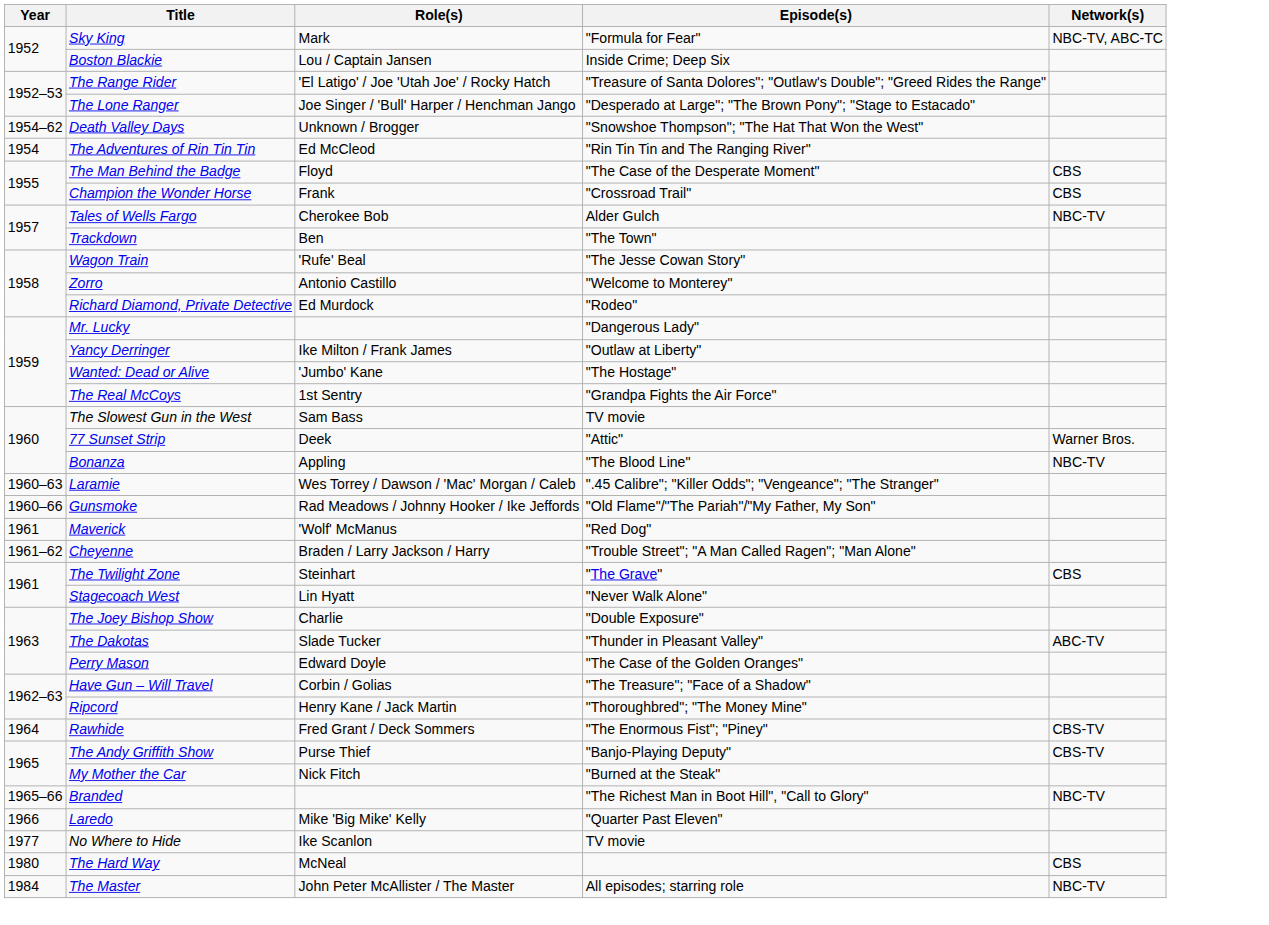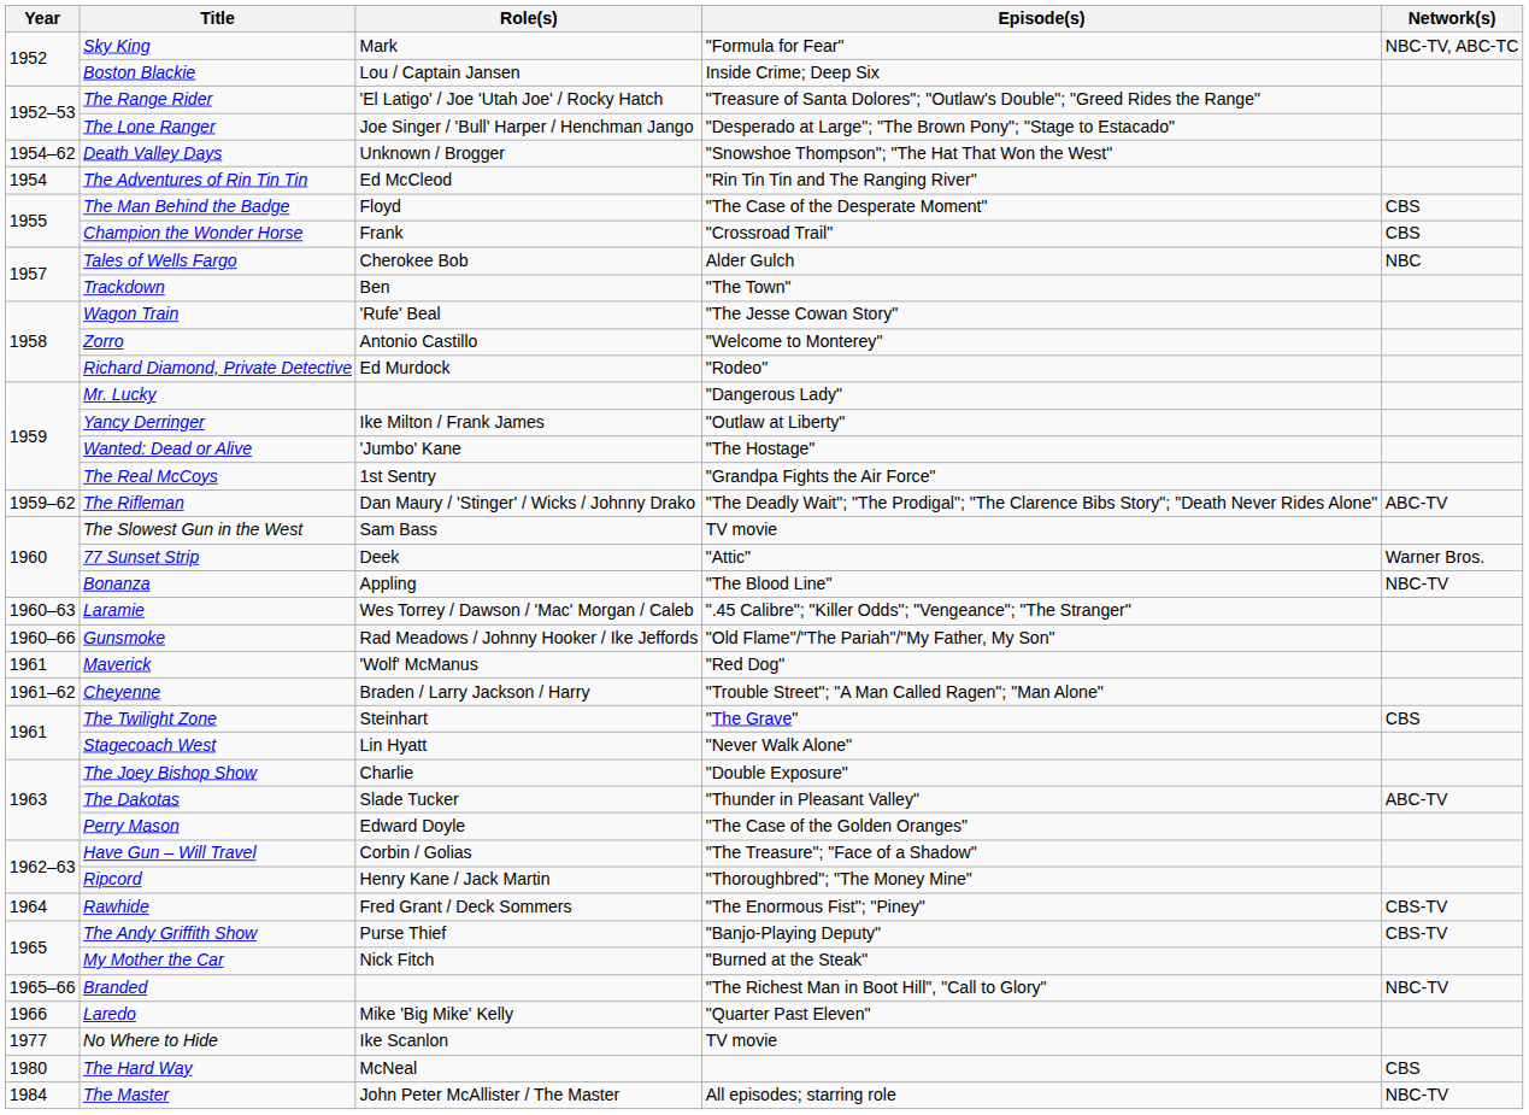Tales of Wells Fargo | Network(s): NBC-TV -> NBC
+ row: 1959–62 | The Rifleman | Dan Maury / 'Stinger' / Wicks / Johnny Drako | "The Deadly Wait"; "The Prodigal"; "The Clarence Bibs Story"; "Death Never Rides Alone" | ABC-TV
